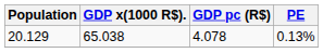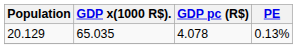20.129 | GDP x(1000 R$).: 65.038 -> 65.035
